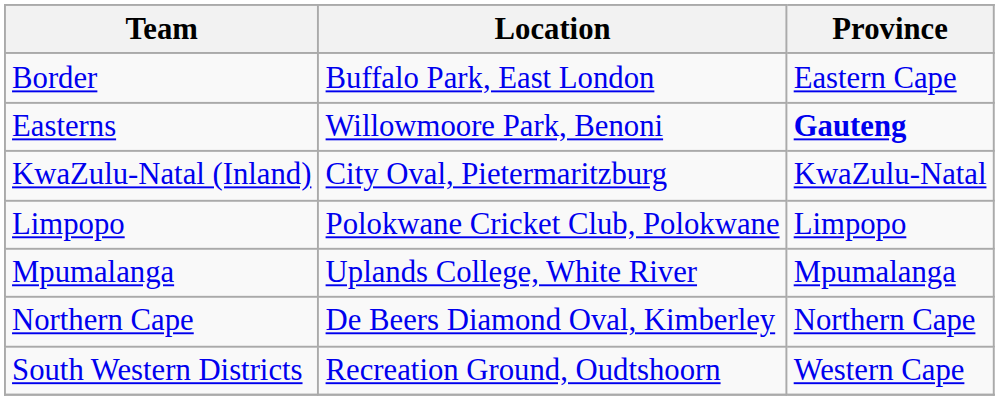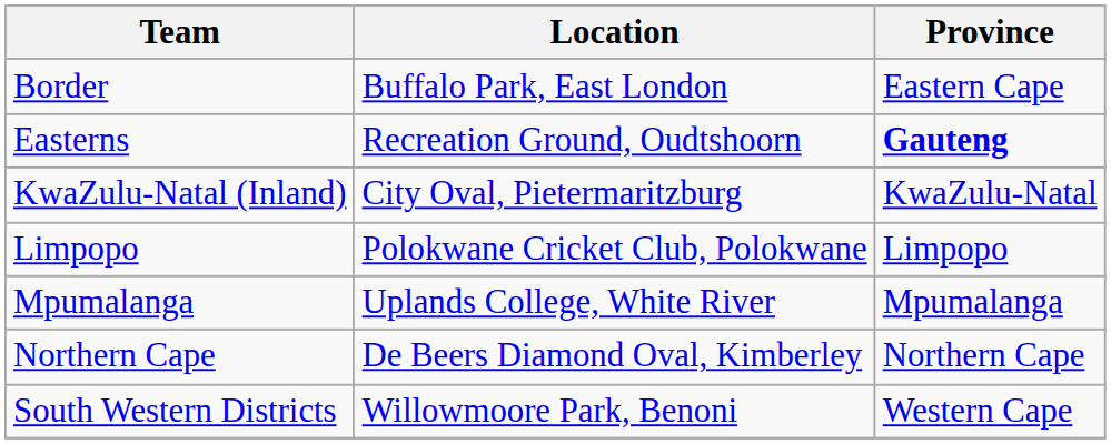Easterns | Location: Willowmoore Park, Benoni -> Recreation Ground, Oudtshoorn
South Western Districts | Location: Recreation Ground, Oudtshoorn -> Willowmoore Park, Benoni
